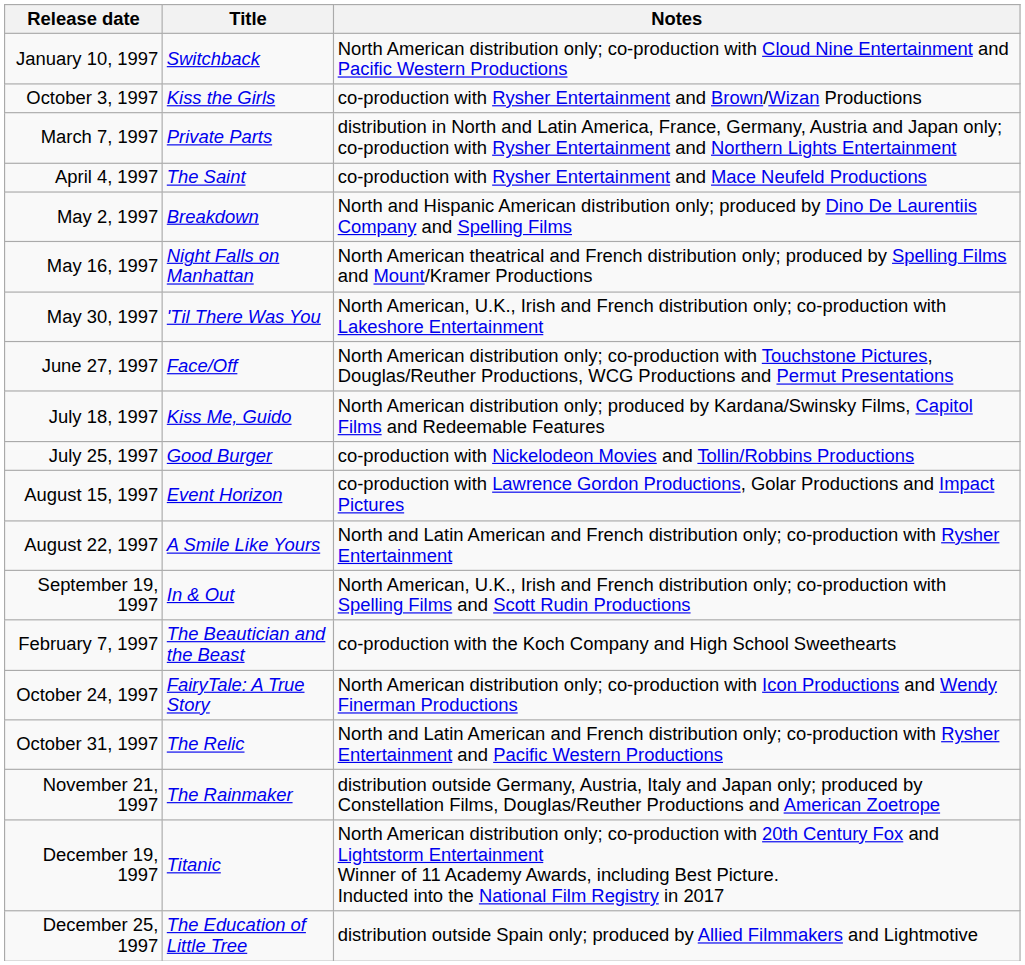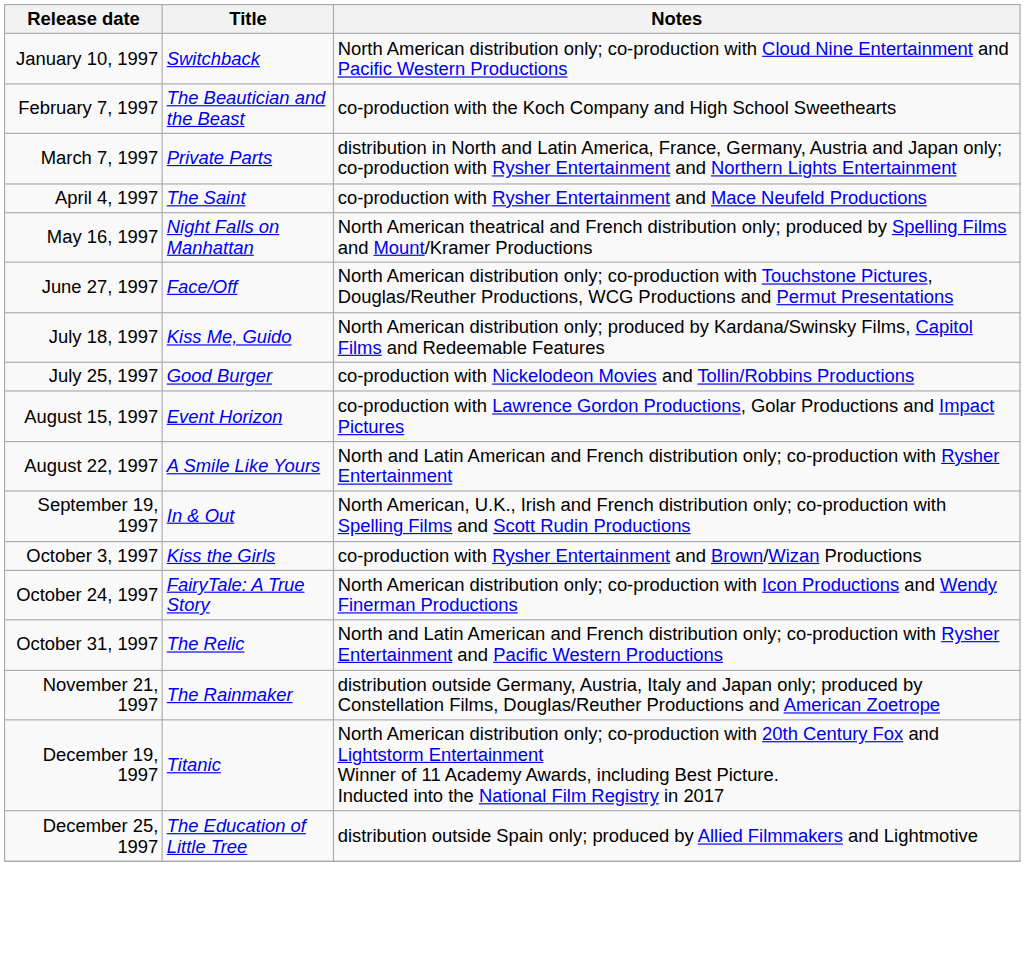rows swapped: February 7, 1997 <-> October 3, 1997
- row: May 2, 1997 | Breakdown | North and Hispanic American distribution only; produced by Dino De Laurentiis Company and Spelling Films
- row: May 30, 1997 | 'Til There Was You | North American, U.K., Irish and French distribution only; co-production with Lakeshore Entertainment
